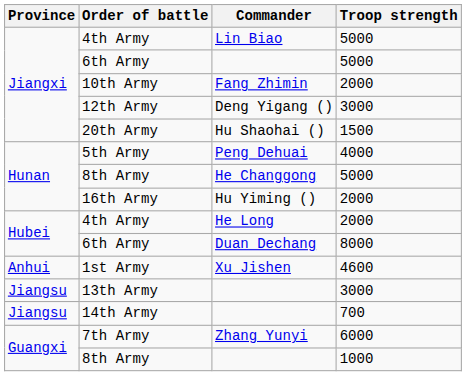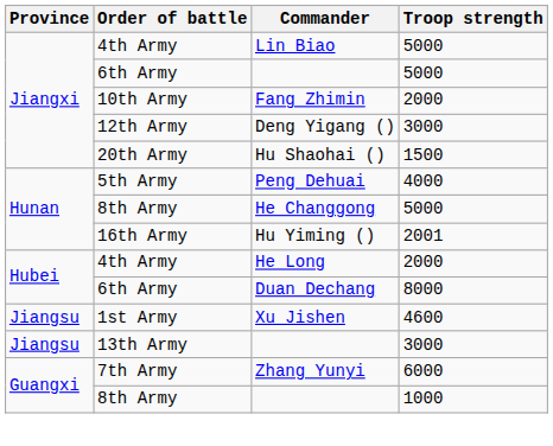16th Army | Troop strength: 2000 -> 2001
1st Army | Province: Anhui -> Jiangsu
- row: Jiangsu | 14th Army | 700
